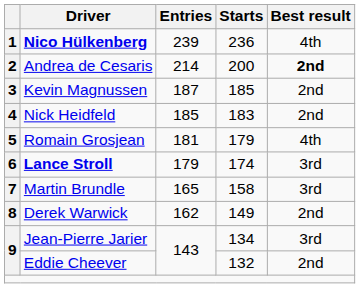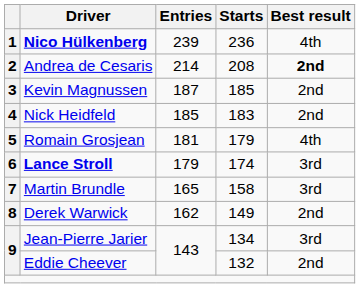2 | Starts: 200 -> 208
